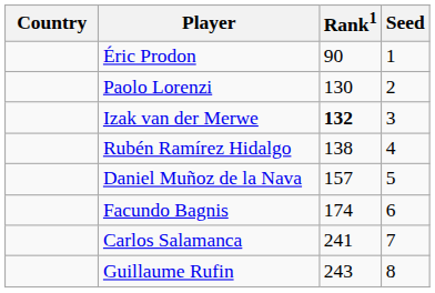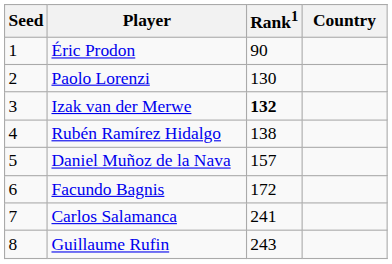columns swapped: Country <-> Seed
Facundo Bagnis | Rank1: 174 -> 172
